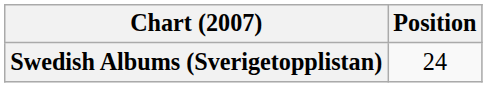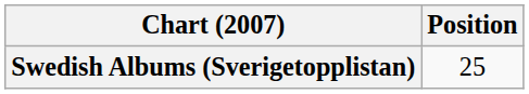Swedish Albums (Sverigetopplistan) | Position: 24 -> 25
